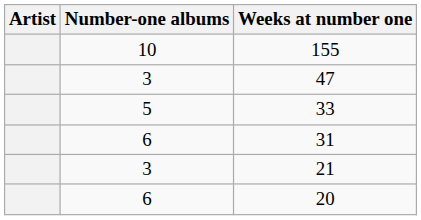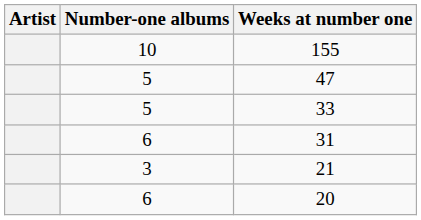47 | Number-one albums: 3 -> 5
